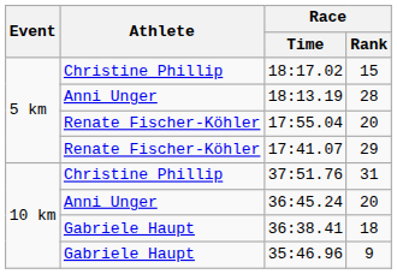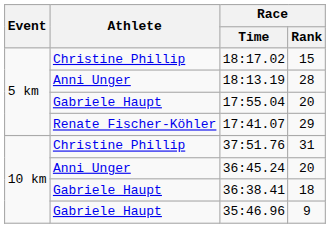17:55.04 | Athlete: Renate Fischer-Köhler -> Gabriele Haupt
